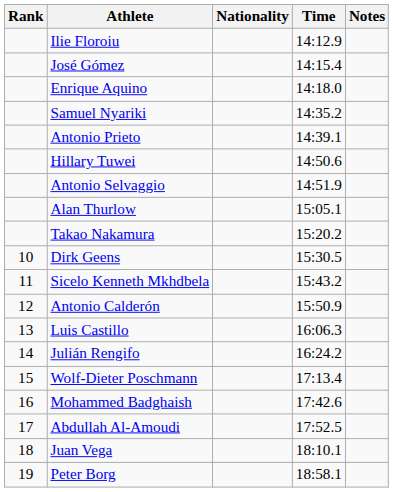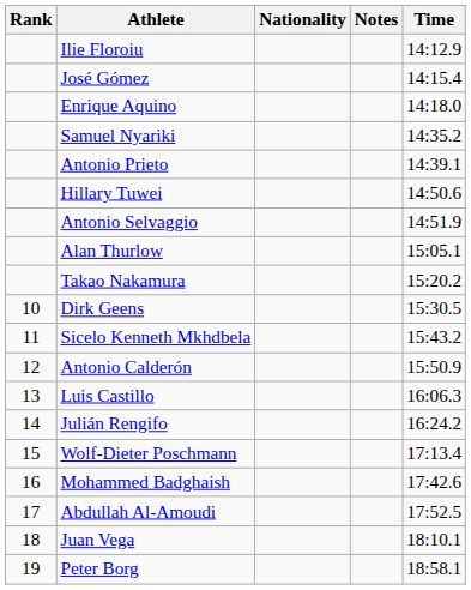columns swapped: Time <-> Notes
